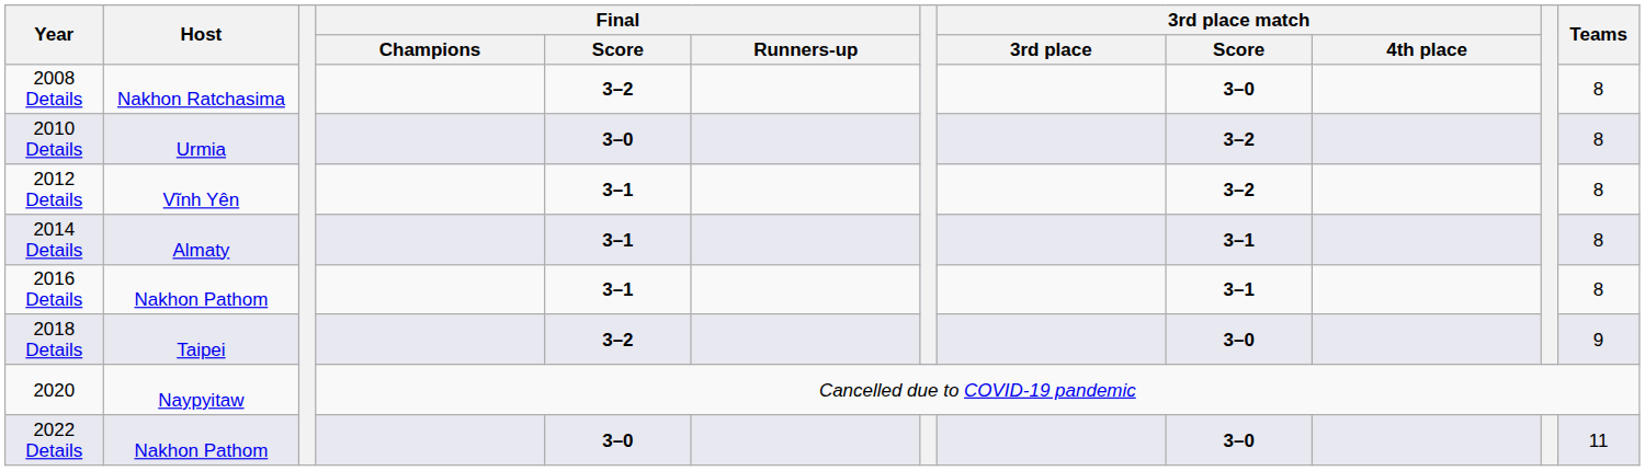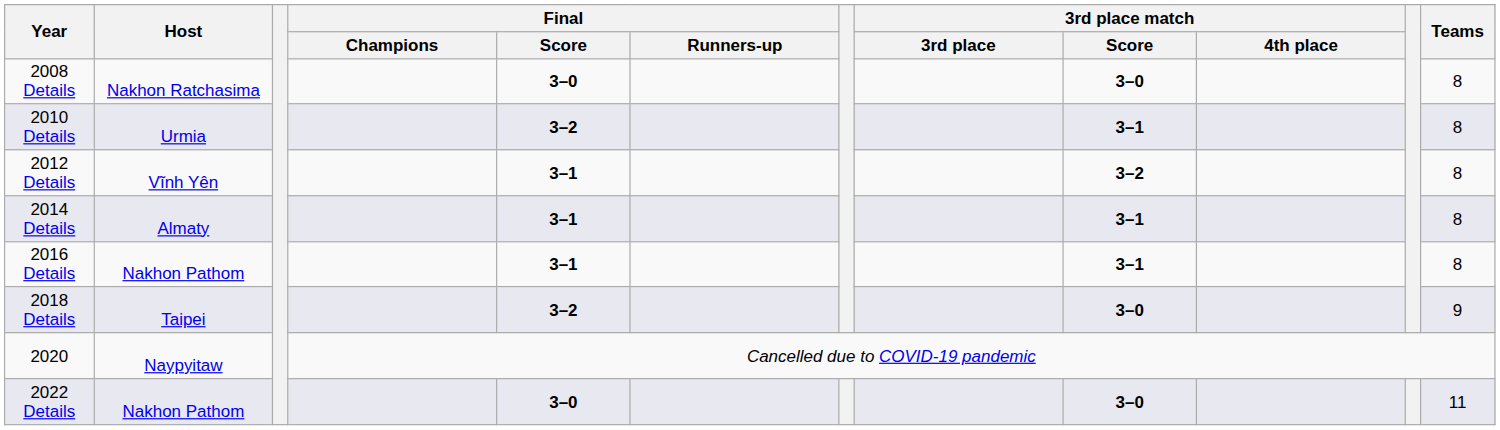2008 Details | Final / Score: 3–2 -> 3–0
2010 Details | Final / Score: 3–0 -> 3–2
2010 Details | 3rd place match / Score: 3–2 -> 3–1
